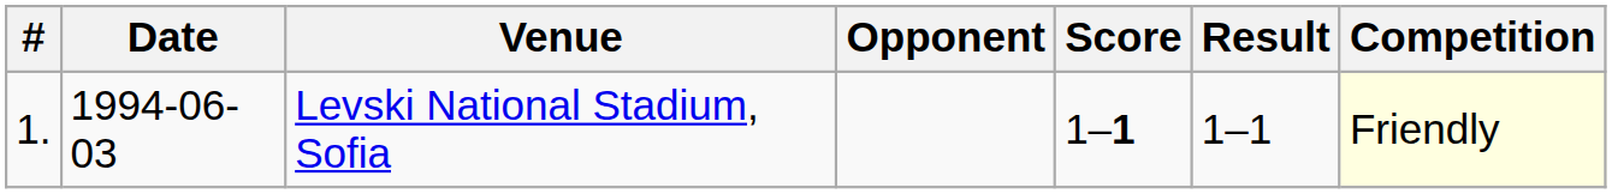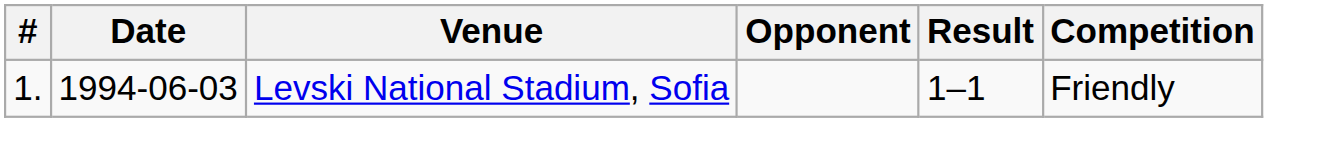- column: Score | 1–1
Levski National Stadium, Sofia | Competition: lightyellow background -> no background
